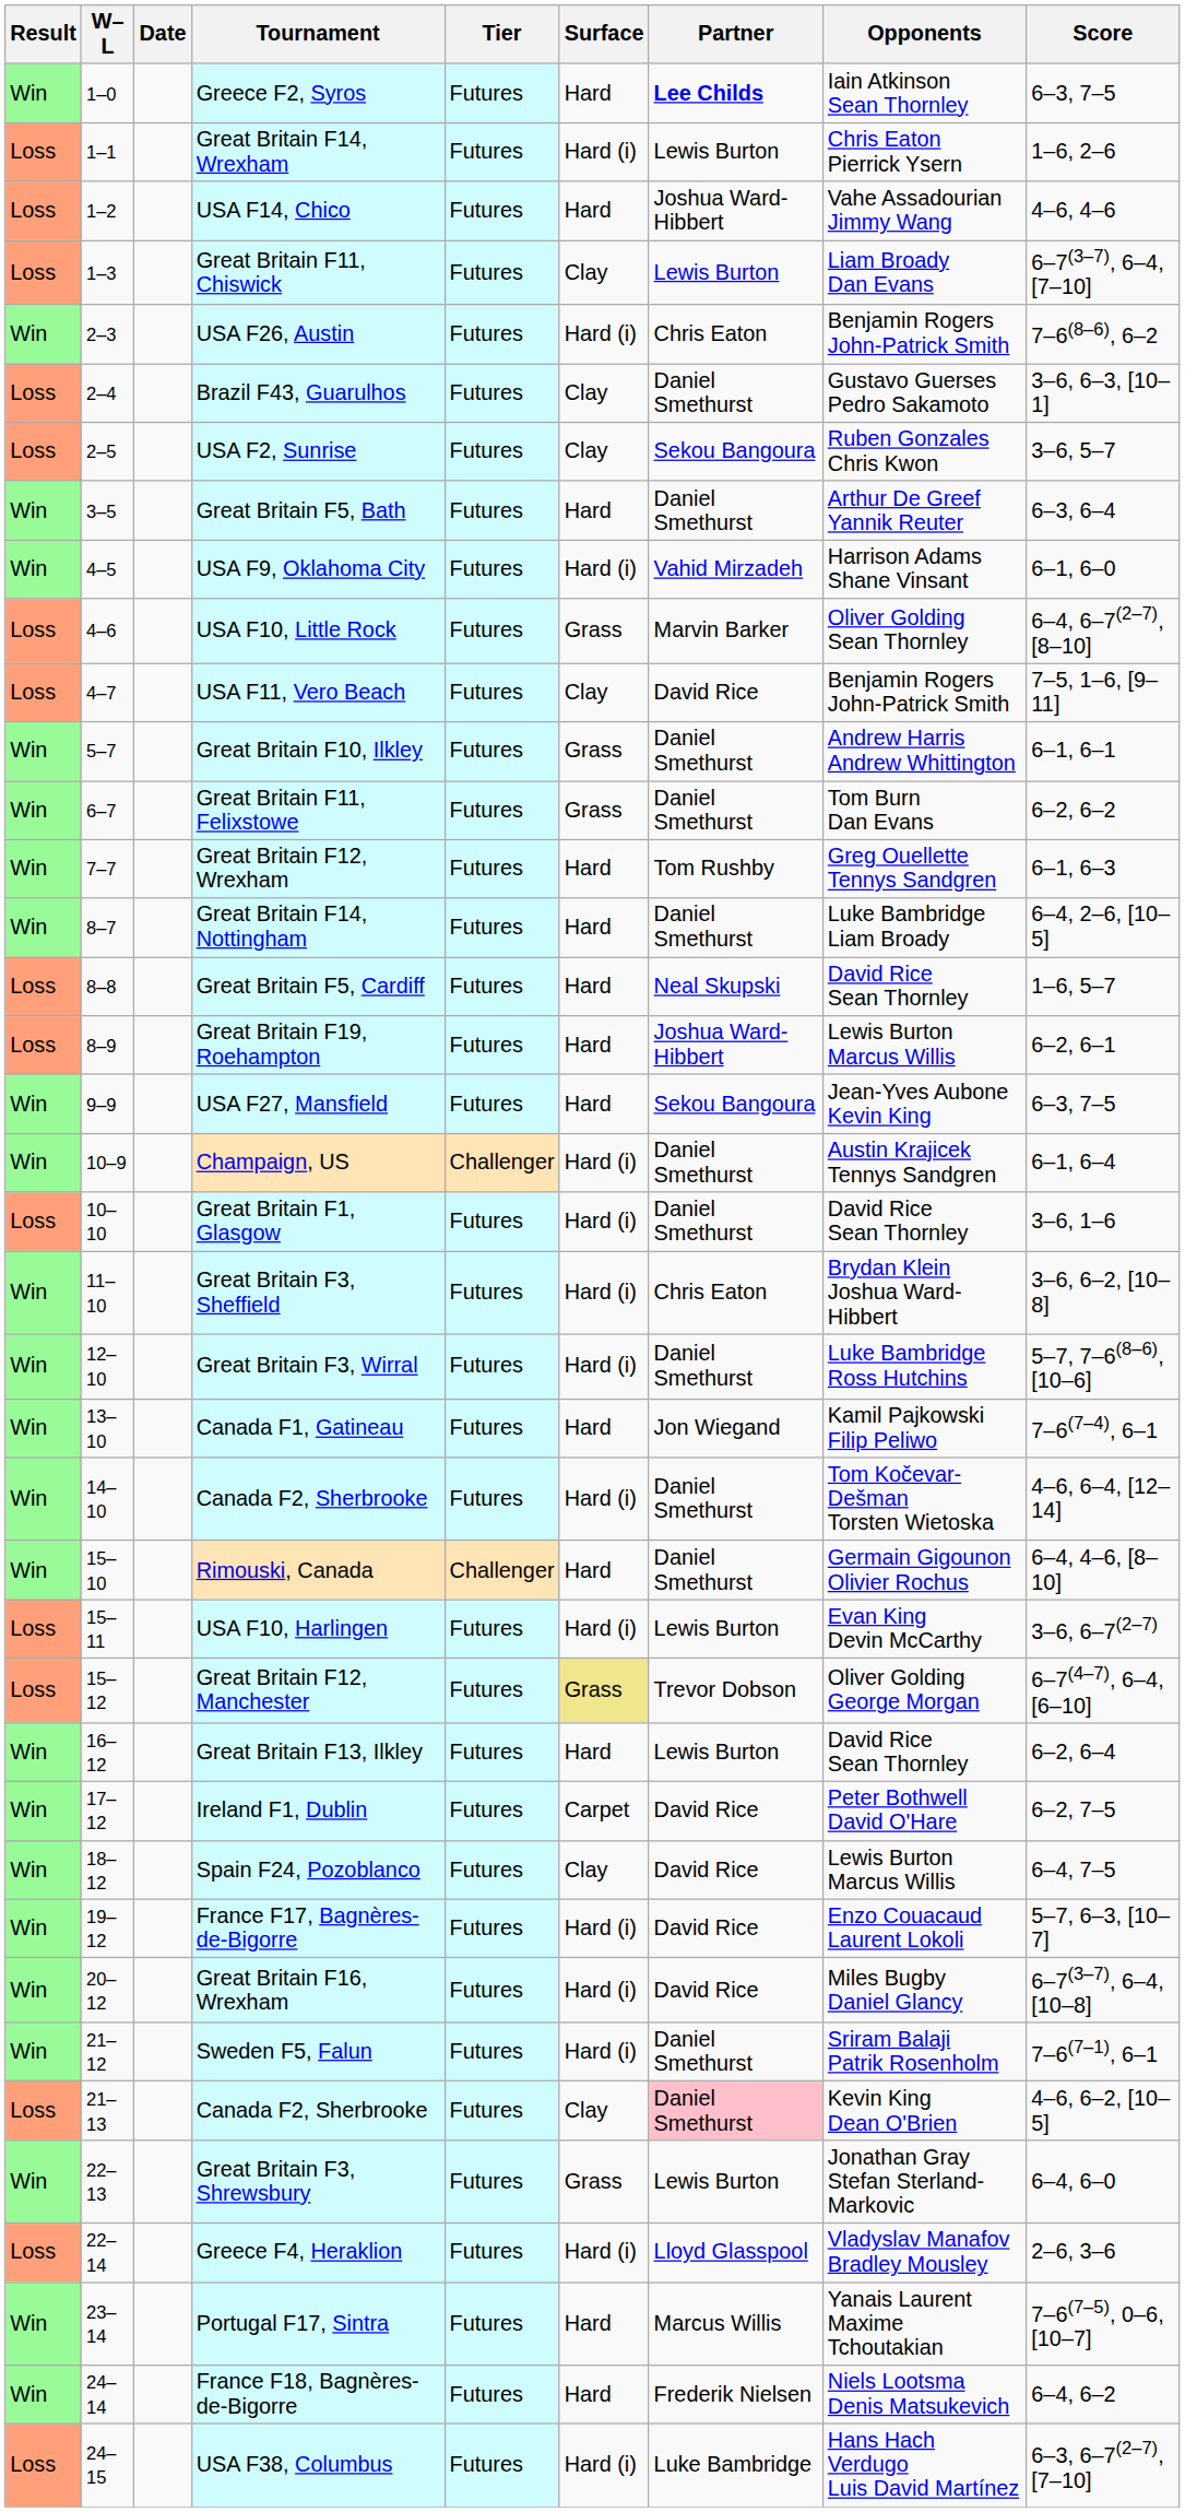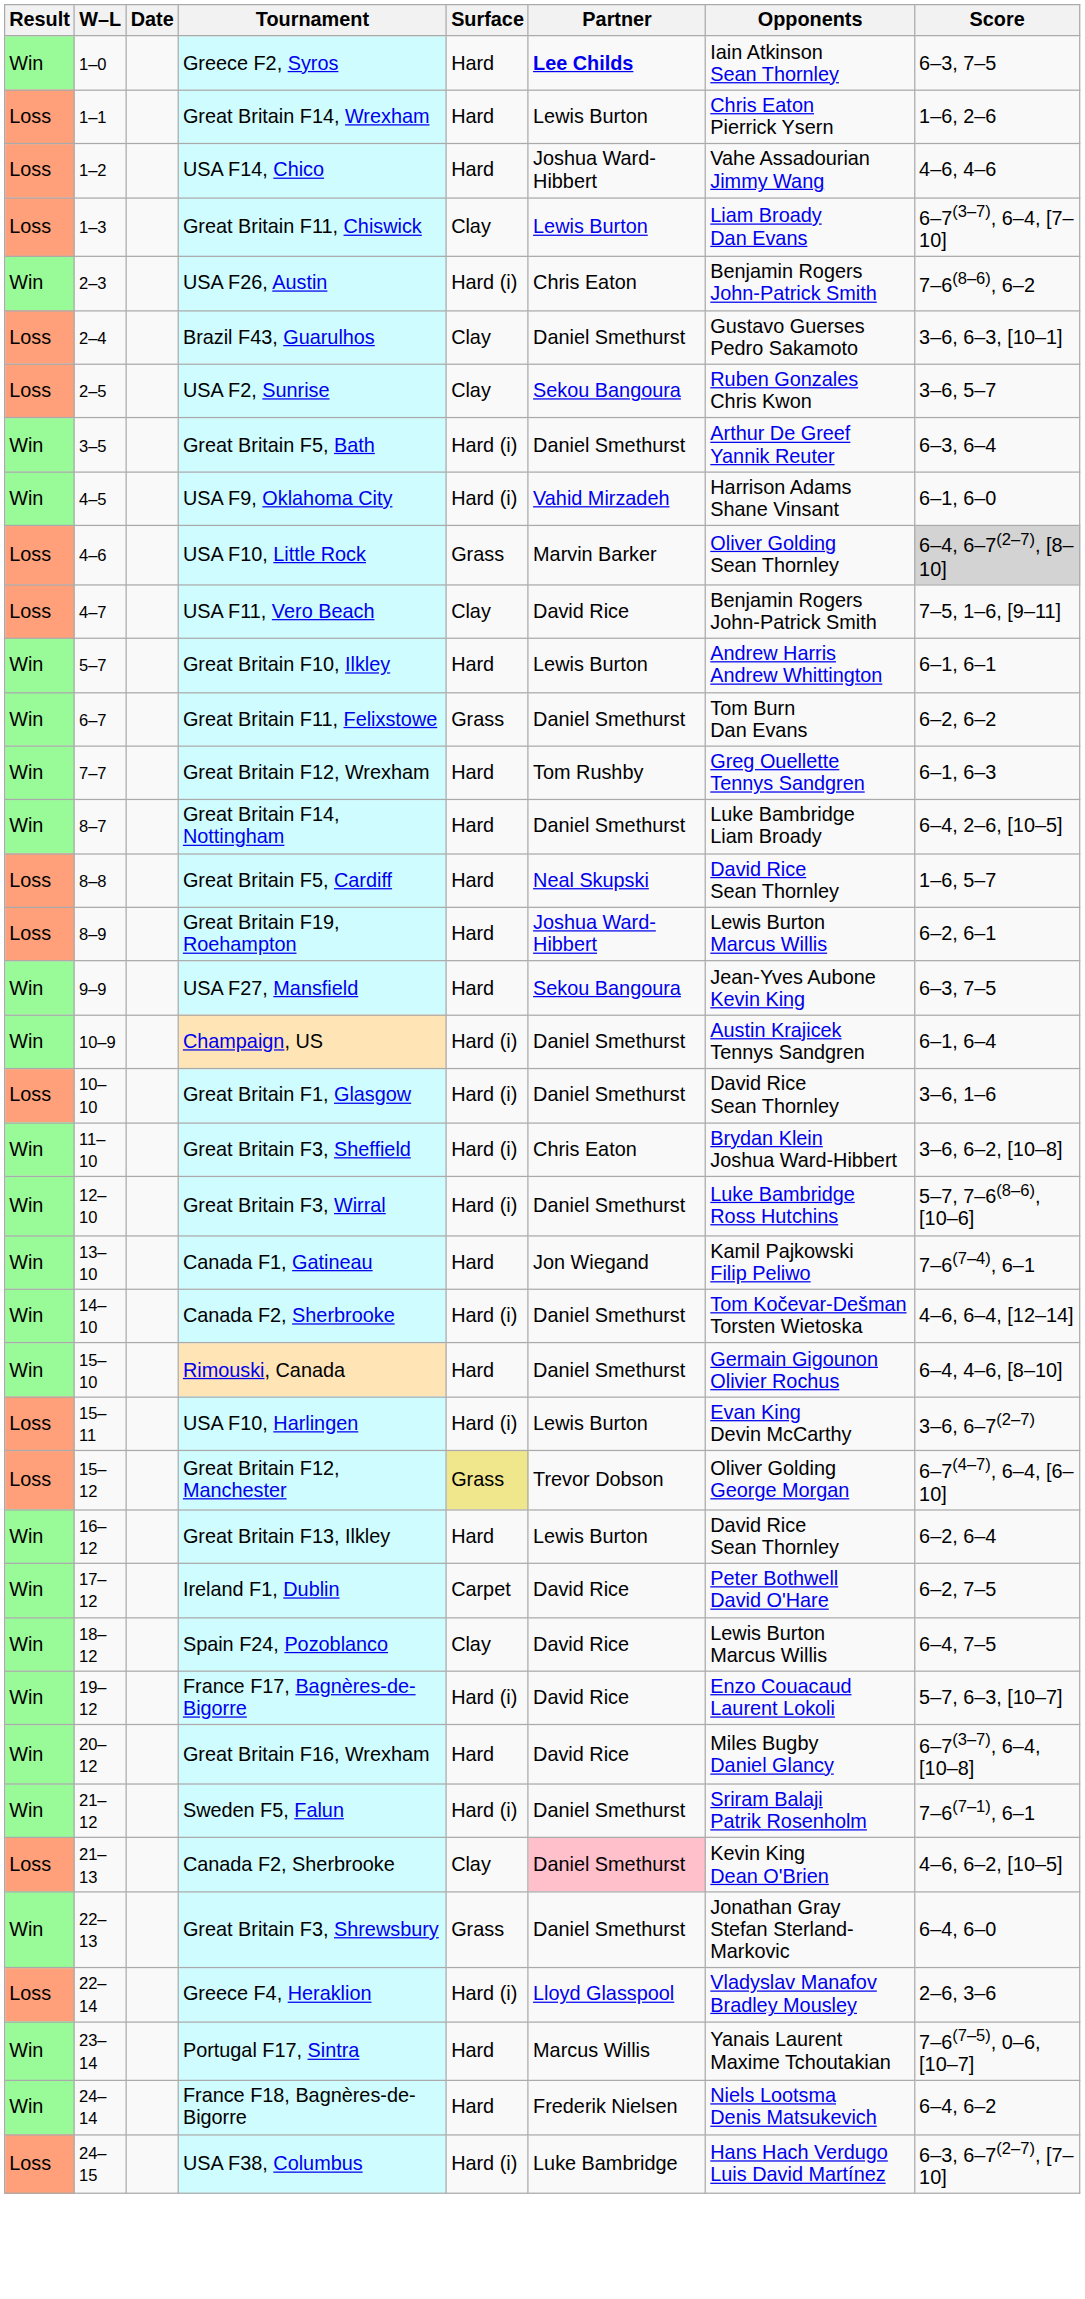- column: Tier | Futures | Futures | Futures | Futures | Futures | Futures | Futures | Futures | Futures | Futures | Futures | Futures | Futures | Futures | Futures | Futures | Futures | Futures | Challenger | Futures | Futures | Futures | Futures | Futures | Challenger | Futures | Futures | Futures | Futures | Futures | Futures | Futures | Futures | Futures | Futures | Futures | Futures | Futures | Futures
Great Britain F14, Wrexham | Surface: Hard (i) -> Hard
Great Britain F5, Bath | Surface: Hard -> Hard (i)
USA F10, Little Rock | Score: no background -> lightgrey background
Great Britain F10, Ilkley | Surface: Grass -> Hard
Great Britain F10, Ilkley | Partner: Daniel Smethurst -> Lewis Burton
Great Britain F16, Wrexham | Surface: Hard (i) -> Hard
Great Britain F3, Shrewsbury | Partner: Lewis Burton -> Daniel Smethurst
